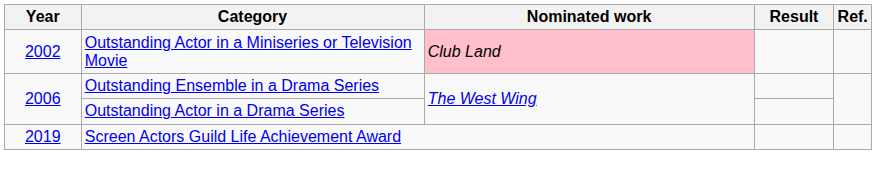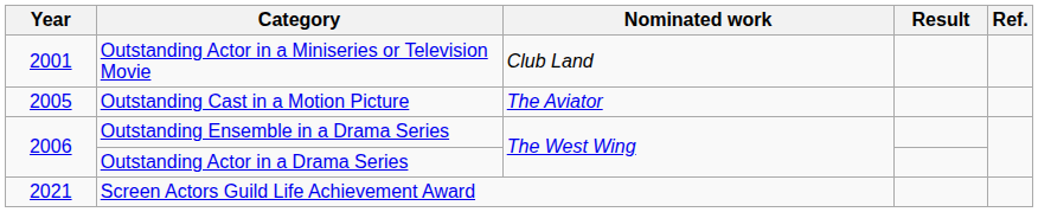Outstanding Actor in a Miniseries or Television Movie | Year: 2002 -> 2001
Outstanding Actor in a Miniseries or Television Movie | Nominated work: pink background -> no background
+ row: 2005 | Outstanding Cast in a Motion Picture | The Aviator
Screen Actors Guild Life Achievement Award | Year: 2019 -> 2021
